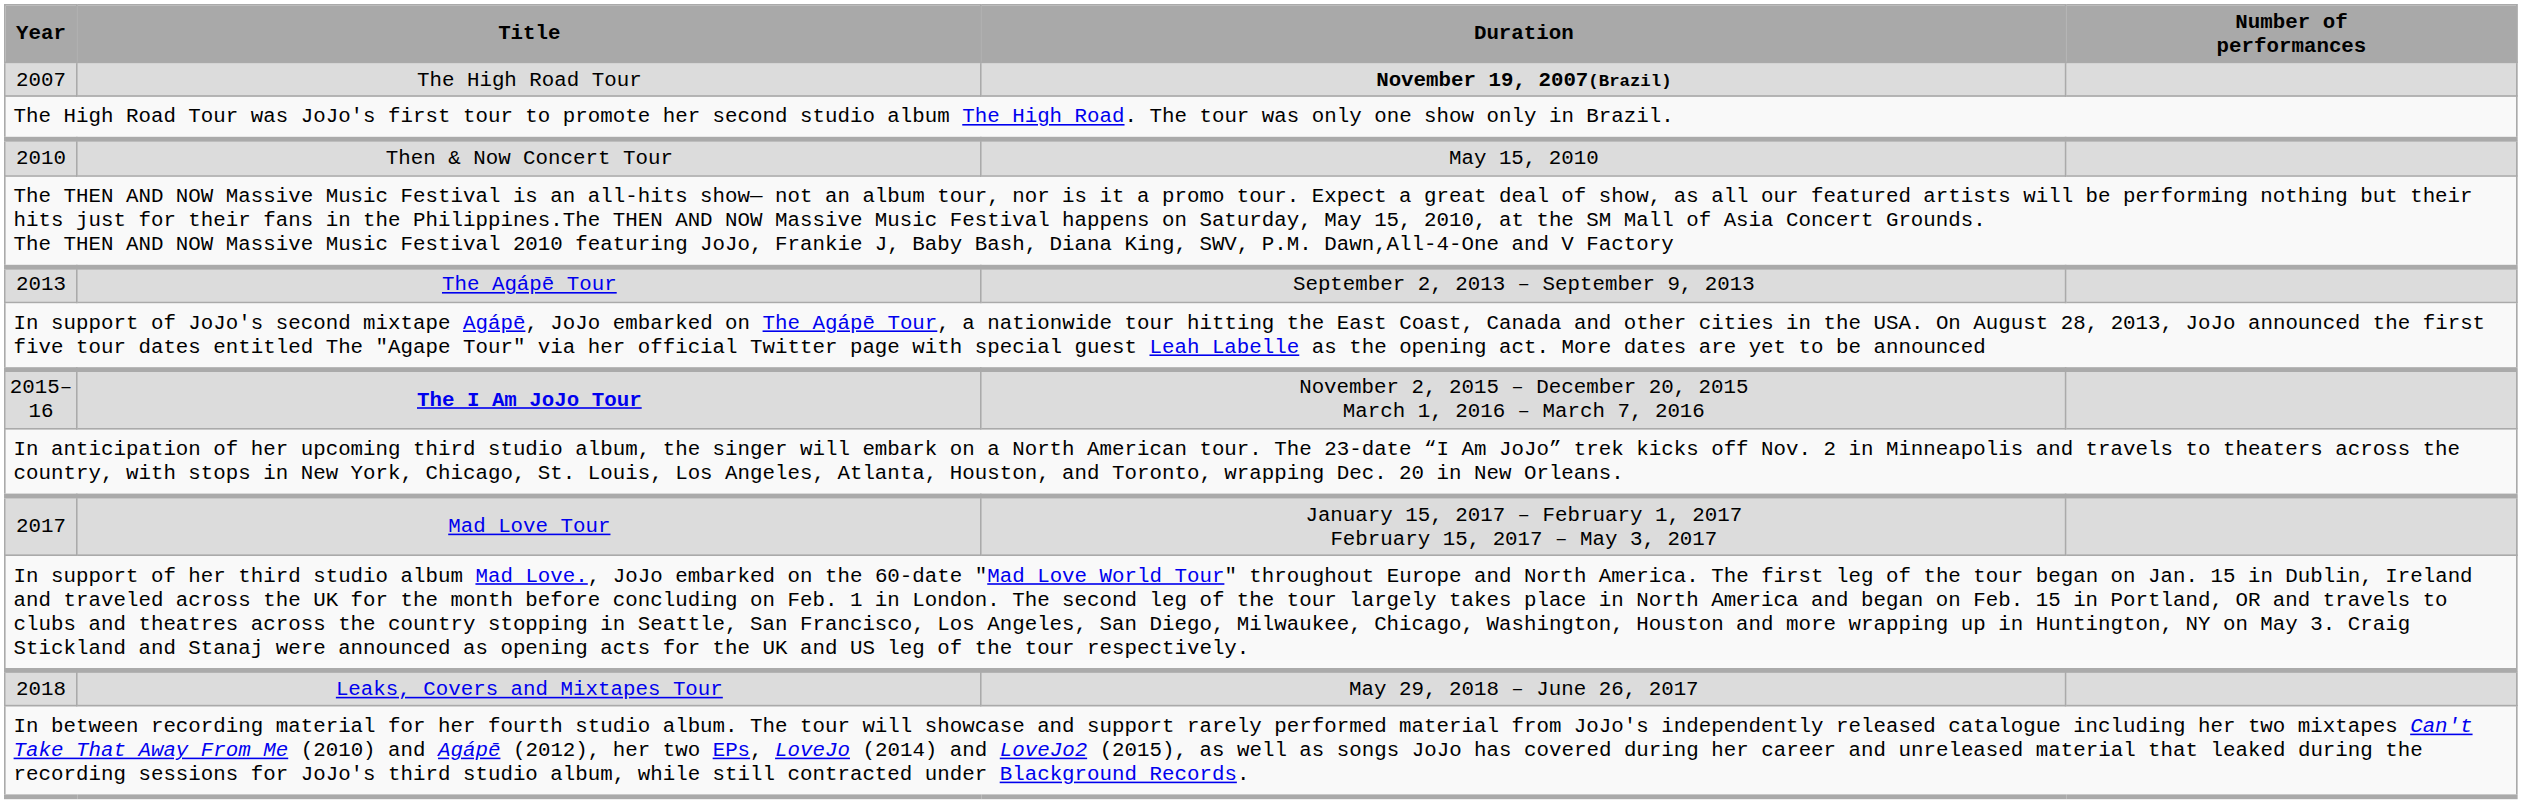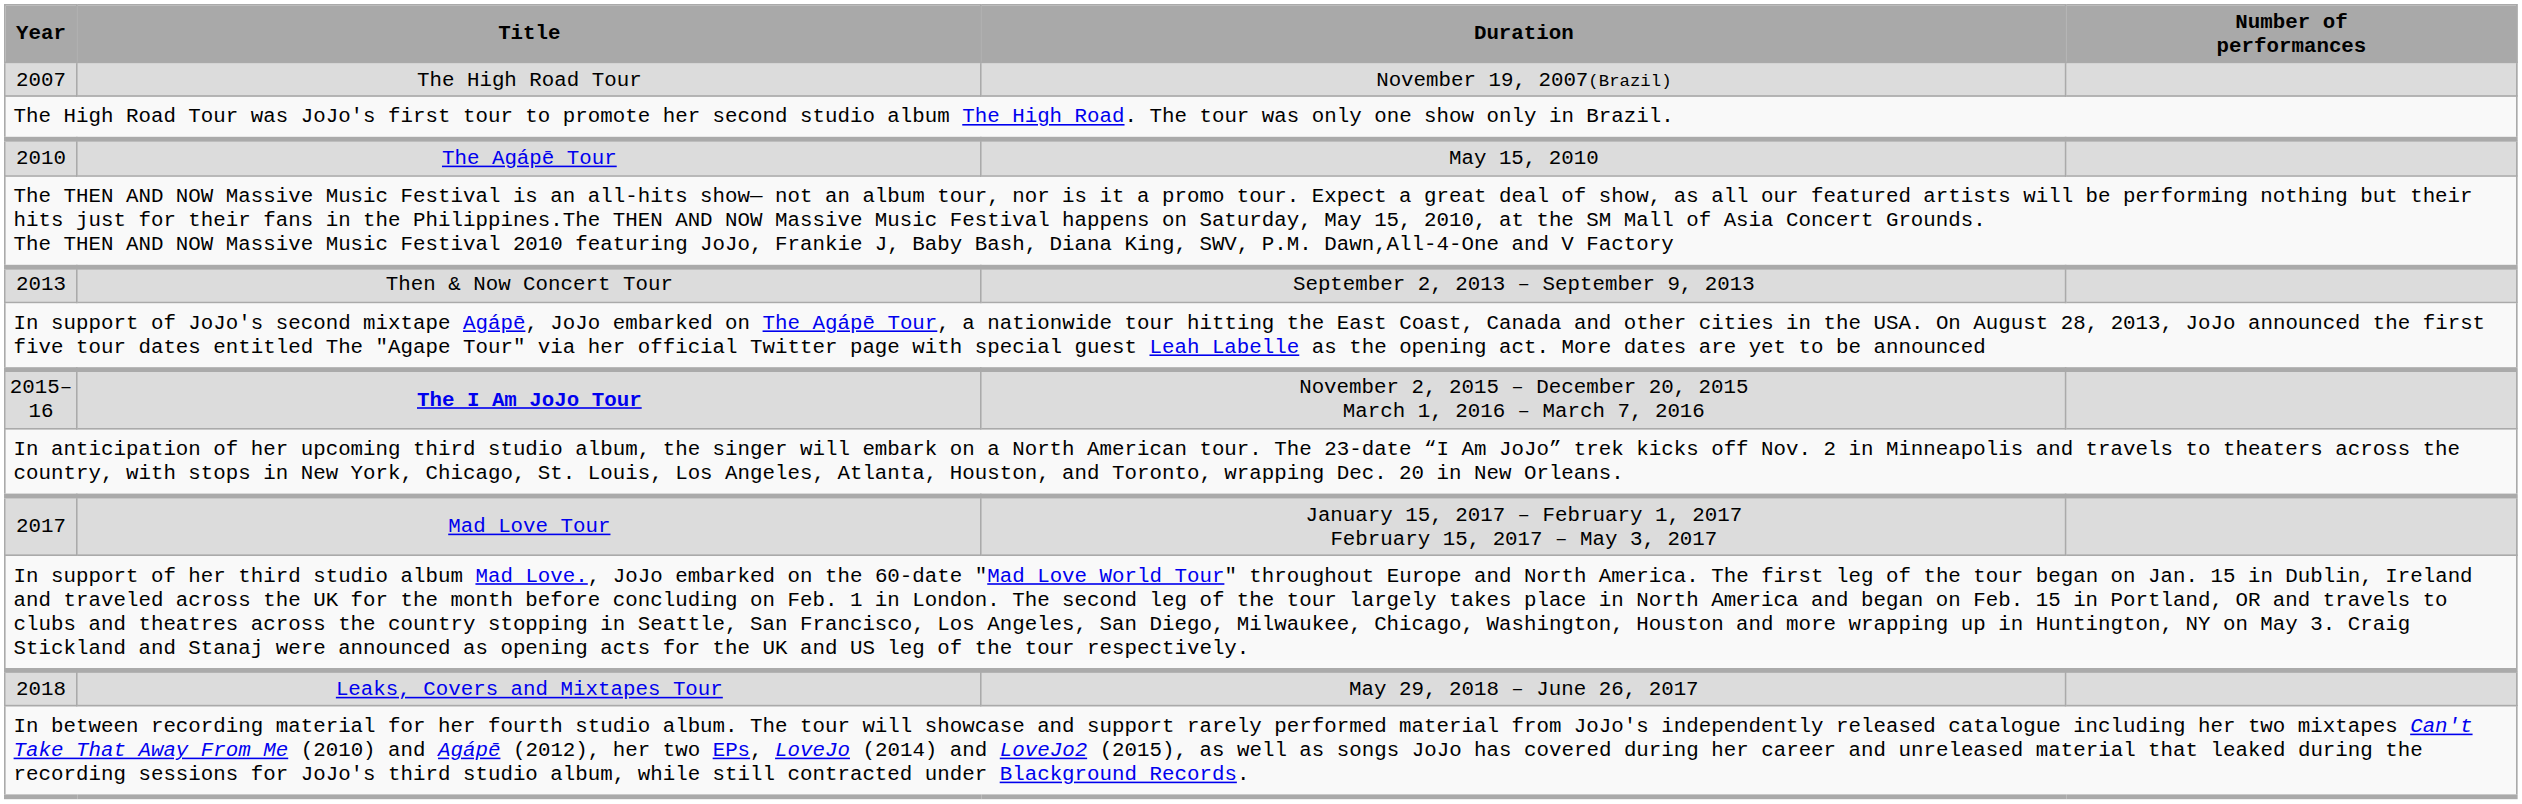2007 | Duration: bold -> normal
2010 | Title: Then & Now Concert Tour -> The Agápē Tour
2013 | Title: The Agápē Tour -> Then & Now Concert Tour
